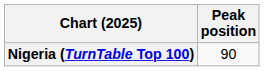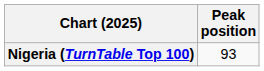Nigeria (TurnTable Top 100) | Peak position: 90 -> 93
